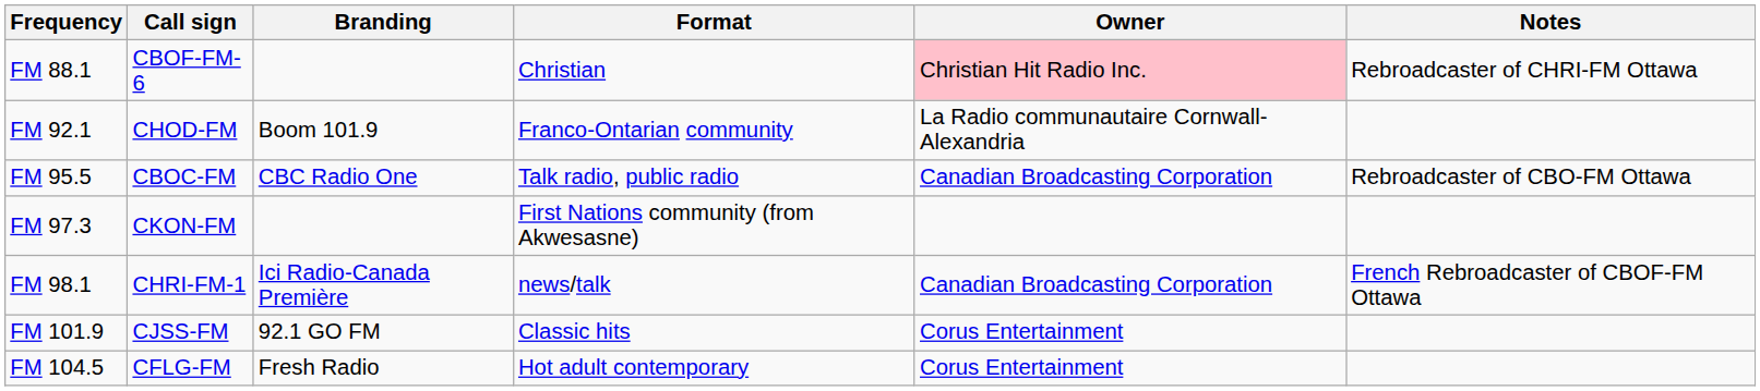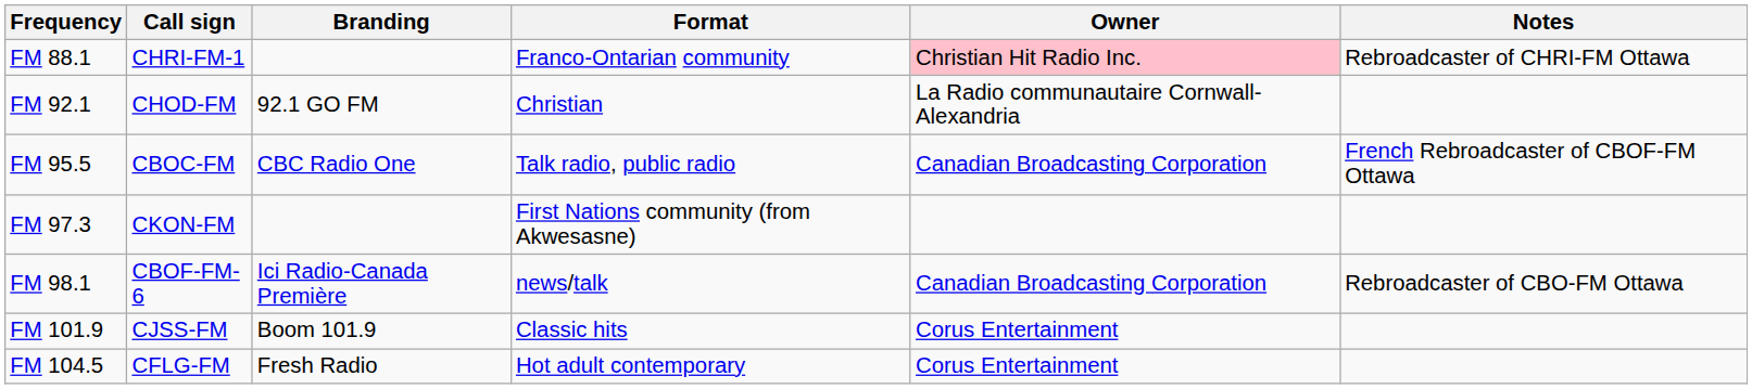FM 88.1 | Call sign: CBOF-FM-6 -> CHRI-FM-1
FM 88.1 | Format: Christian -> Franco-Ontarian community
FM 92.1 | Branding: Boom 101.9 -> 92.1 GO FM
FM 92.1 | Format: Franco-Ontarian community -> Christian
FM 95.5 | Notes: Rebroadcaster of CBO-FM Ottawa -> French Rebroadcaster of CBOF-FM Ottawa
FM 98.1 | Call sign: CHRI-FM-1 -> CBOF-FM-6
FM 98.1 | Notes: French Rebroadcaster of CBOF-FM Ottawa -> Rebroadcaster of CBO-FM Ottawa
FM 101.9 | Branding: 92.1 GO FM -> Boom 101.9
